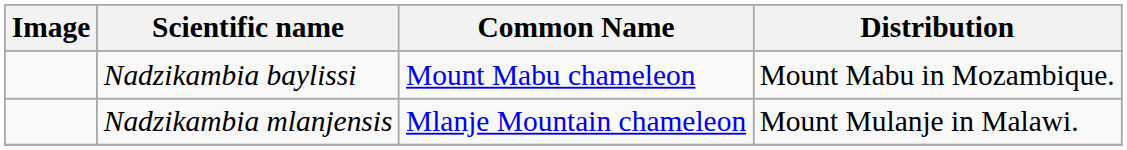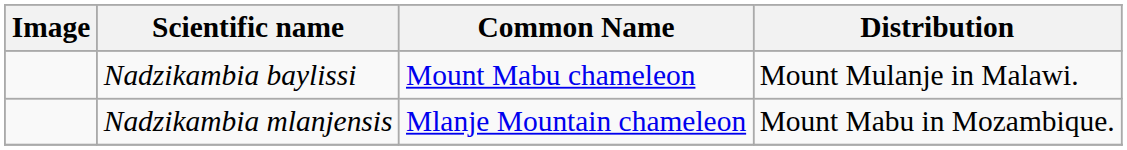Nadzikambia baylissi | Distribution: Mount Mabu in Mozambique. -> Mount Mulanje in Malawi.
Nadzikambia mlanjensis | Distribution: Mount Mulanje in Malawi. -> Mount Mabu in Mozambique.
